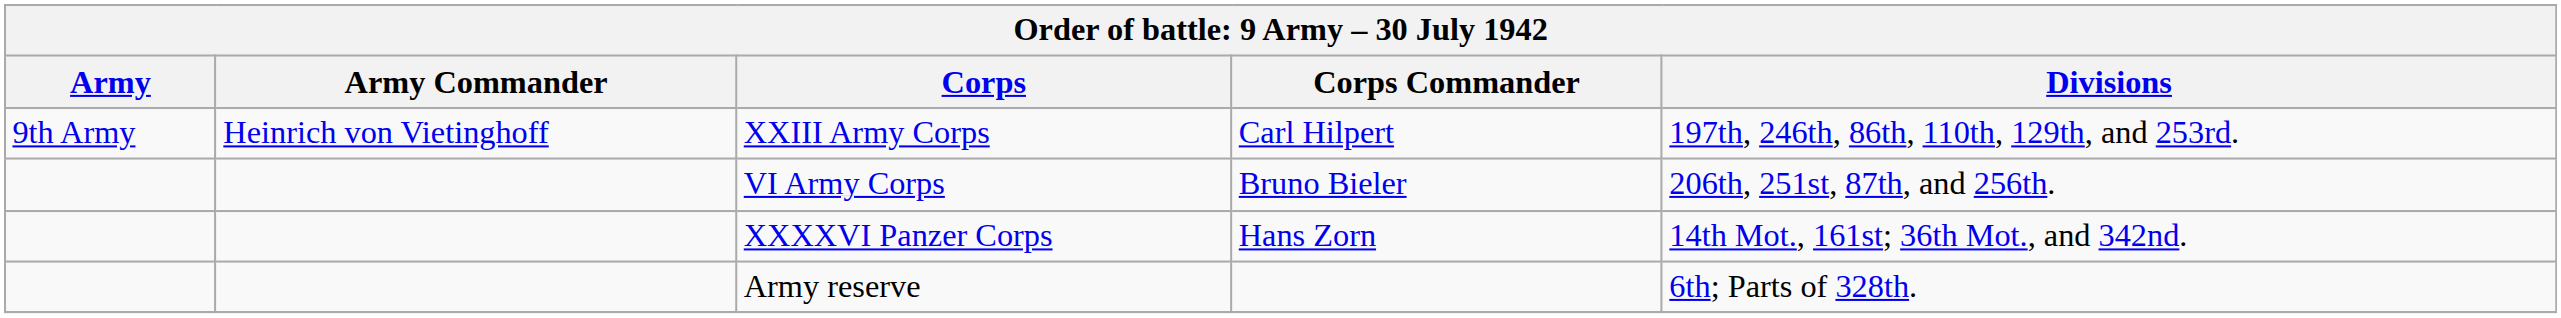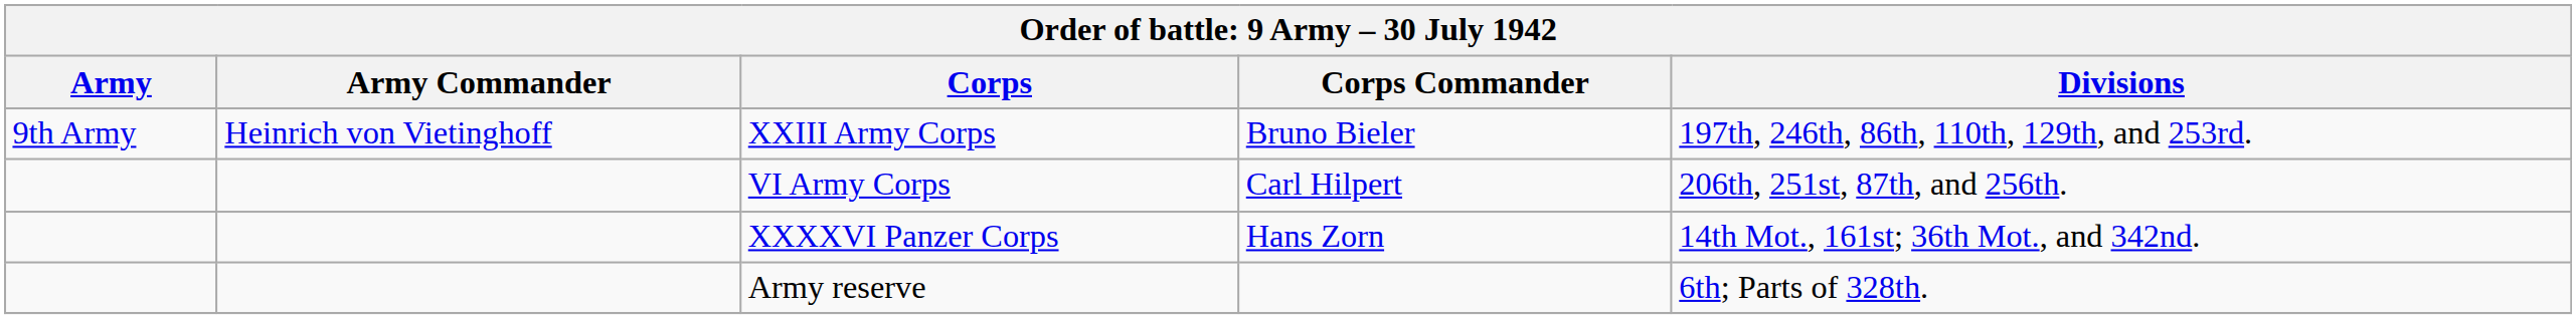XXIII Army Corps | Corps Commander: Carl Hilpert -> Bruno Bieler
VI Army Corps | Corps Commander: Bruno Bieler -> Carl Hilpert
